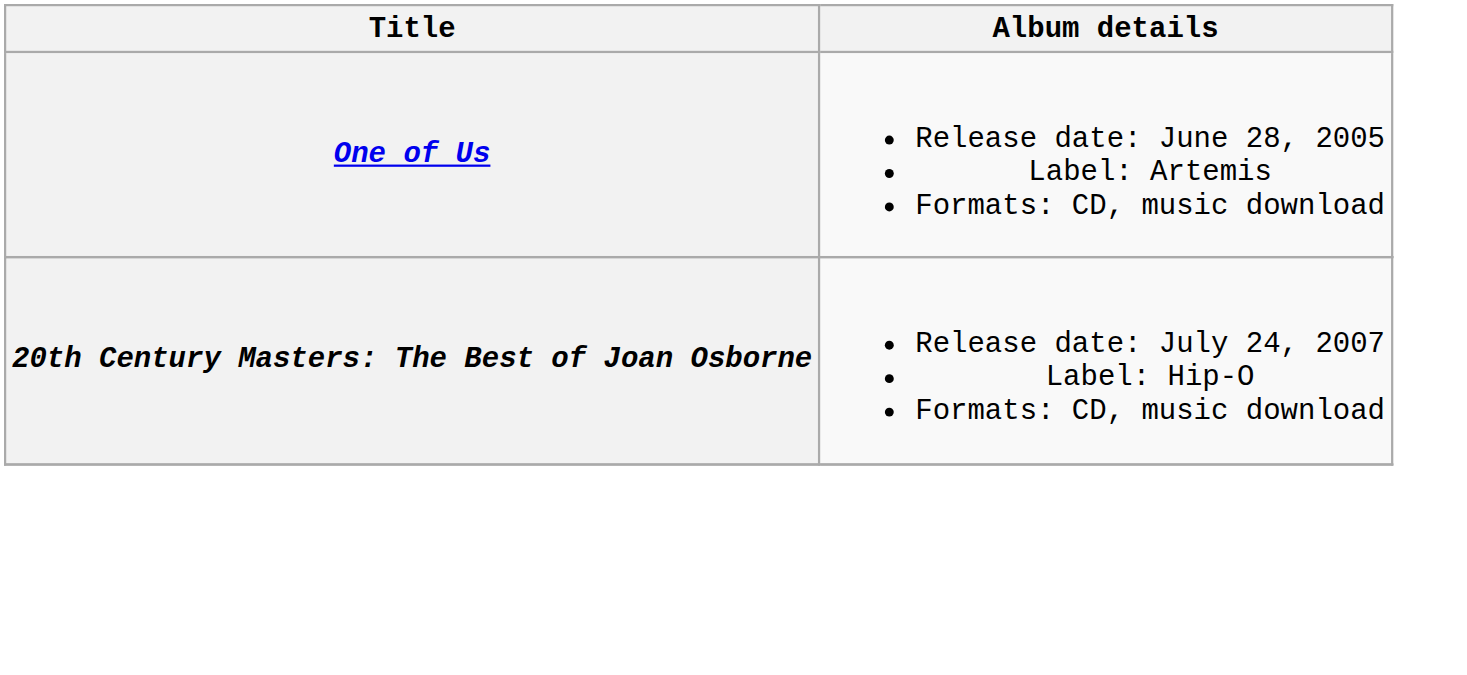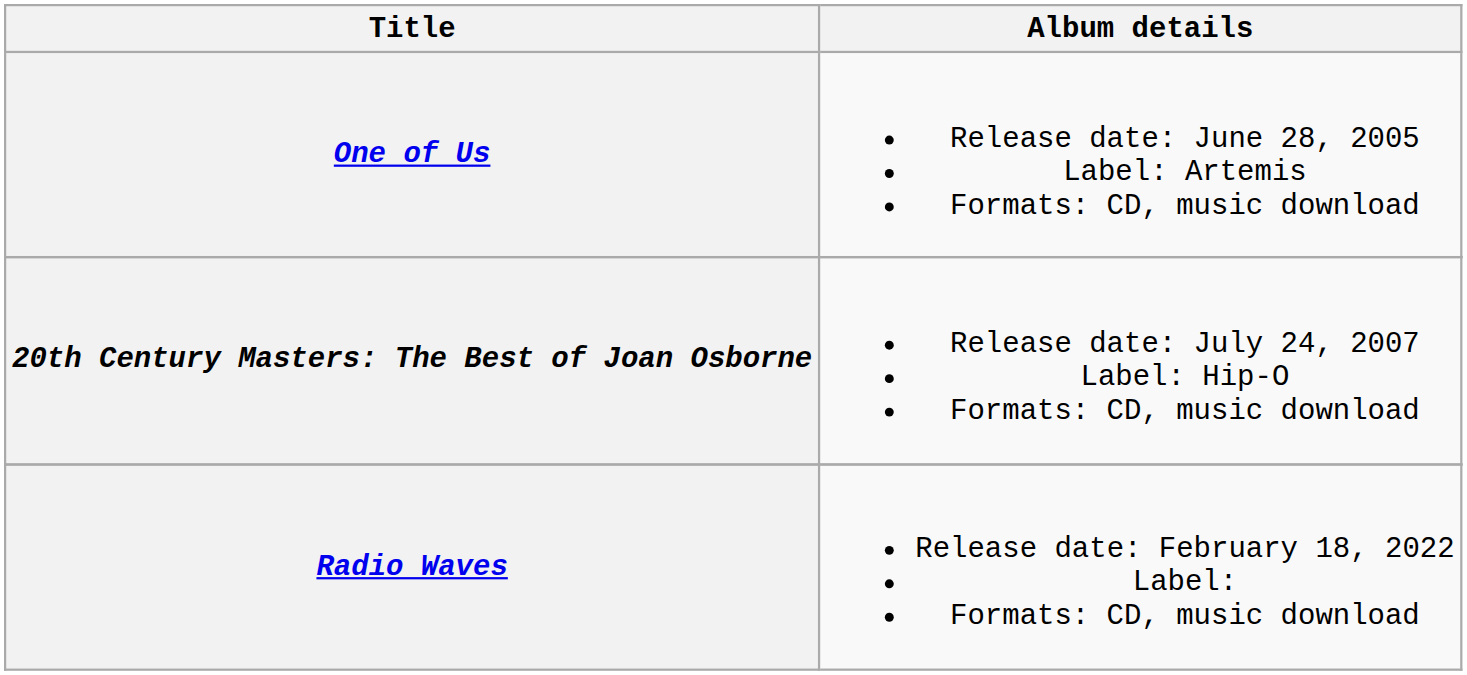+ row: Radio Waves | Release date: February 18, 2022 Label: Formats: CD, music download
